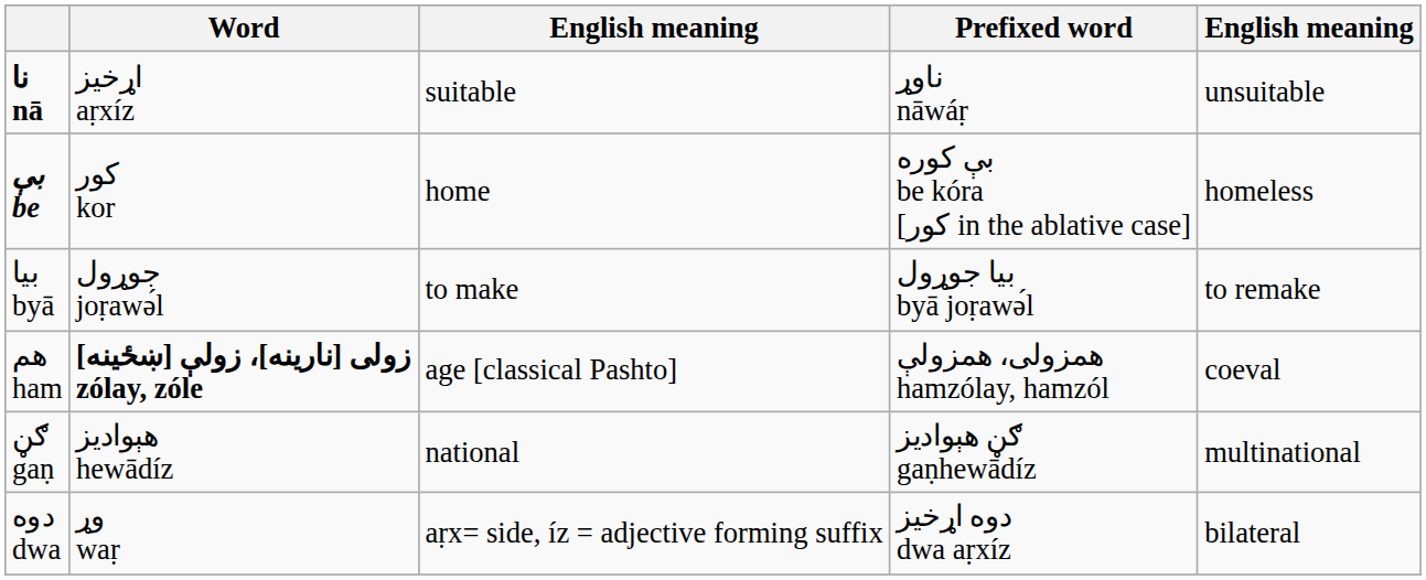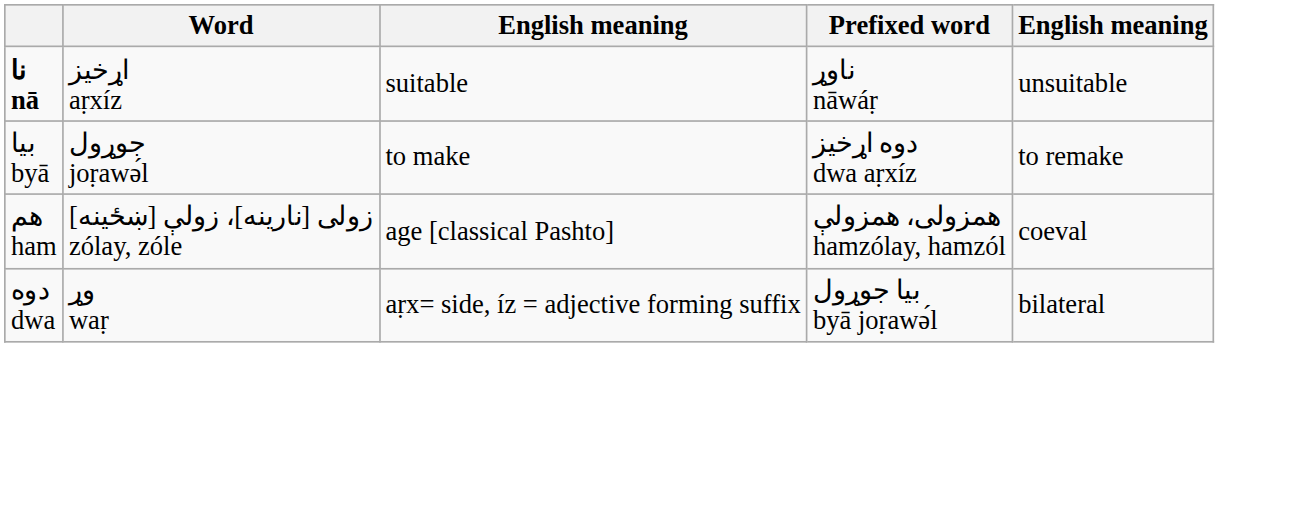- row: بې be | کور kor | home | بې کوره be kóra [کور in the ablative case] | homeless
بيا byā | Prefixed word: بيا جوړول byā joṛawә́l -> دوه اړخيز dwa aṛxíz
هم ham | Word: bold -> normal
- row: ګڼ gaṇ | هېواديز hewādíz | national | ګڼ هېواديز gaṇhewādíz | multinational
دوه dwa | Prefixed word: دوه اړخيز dwa aṛxíz -> بيا جوړول byā joṛawә́l
